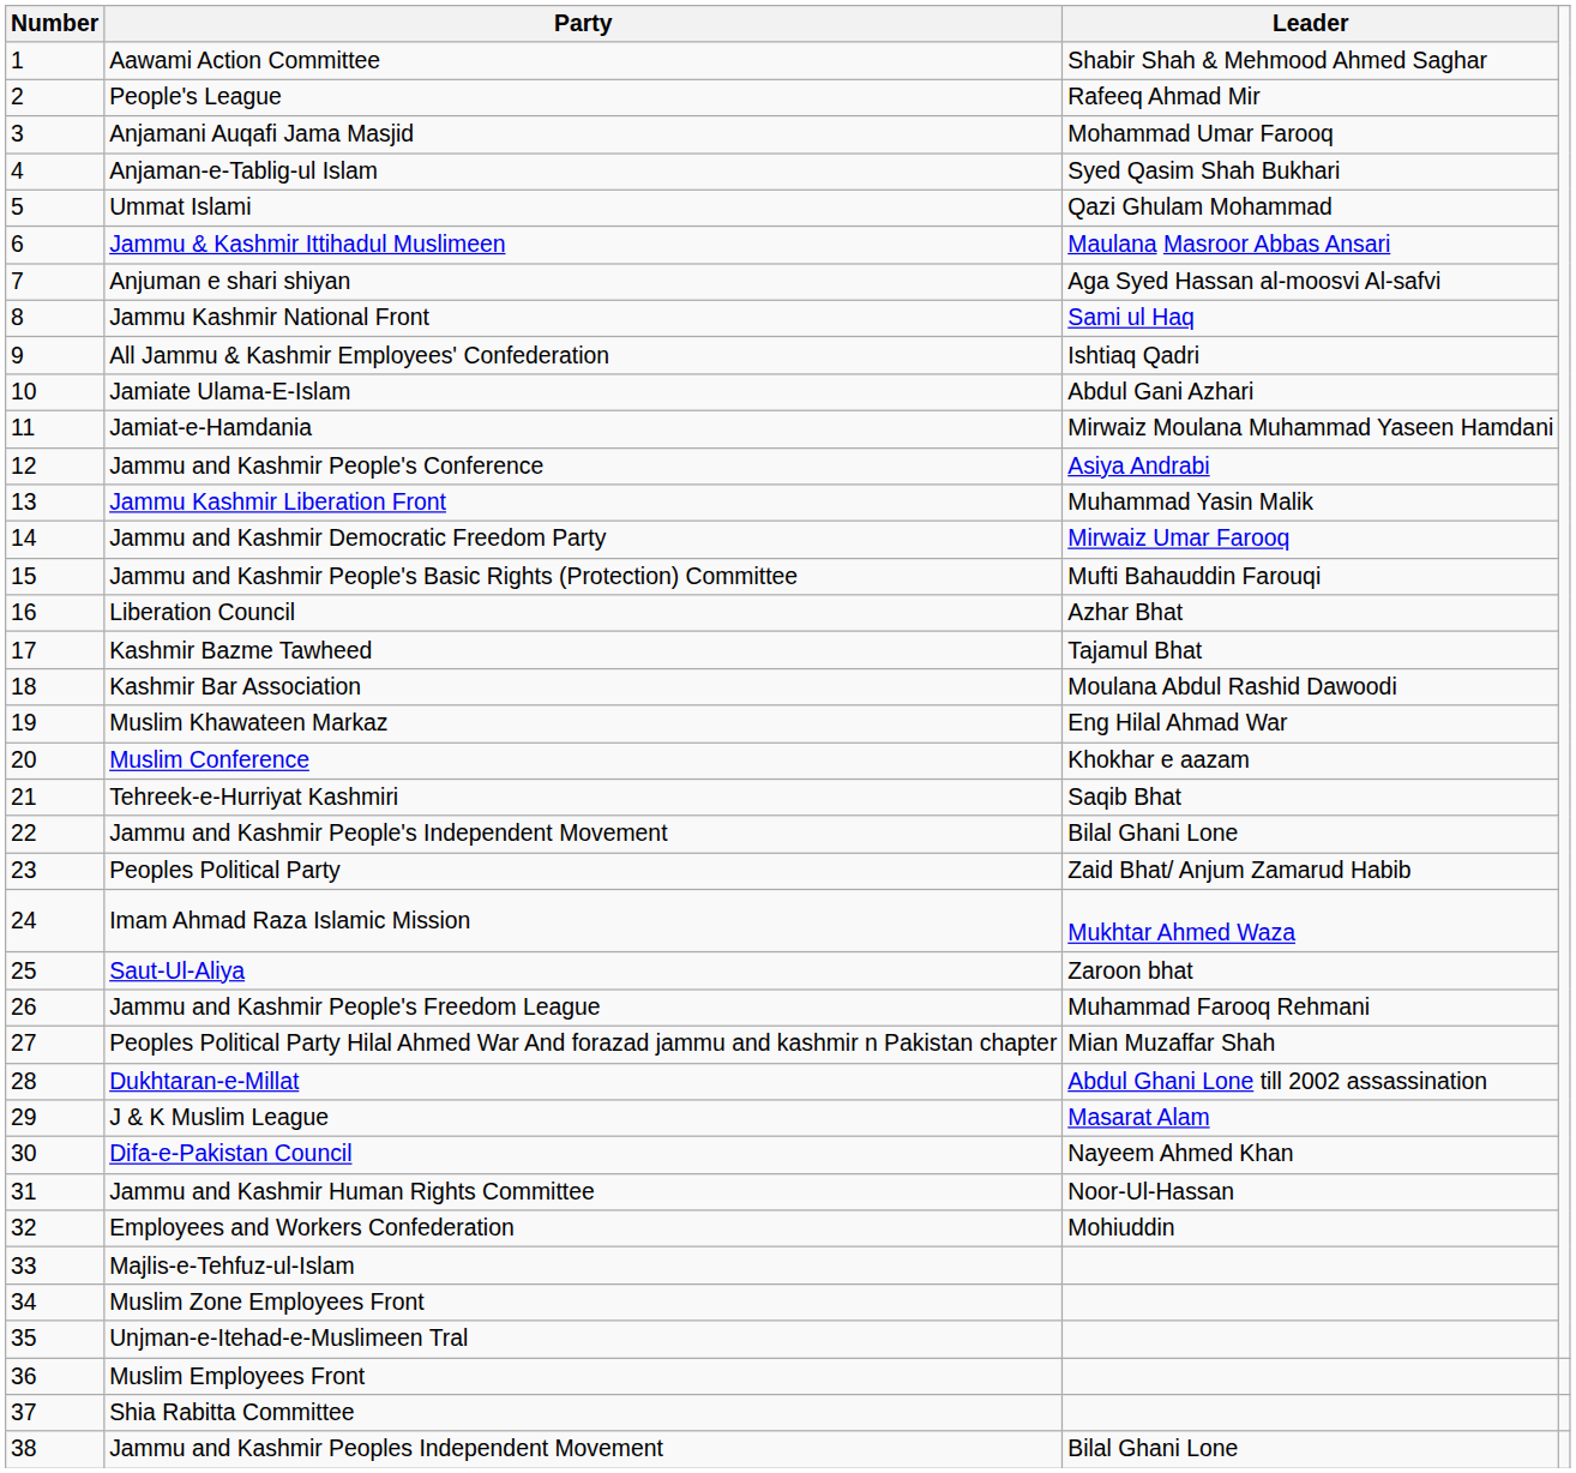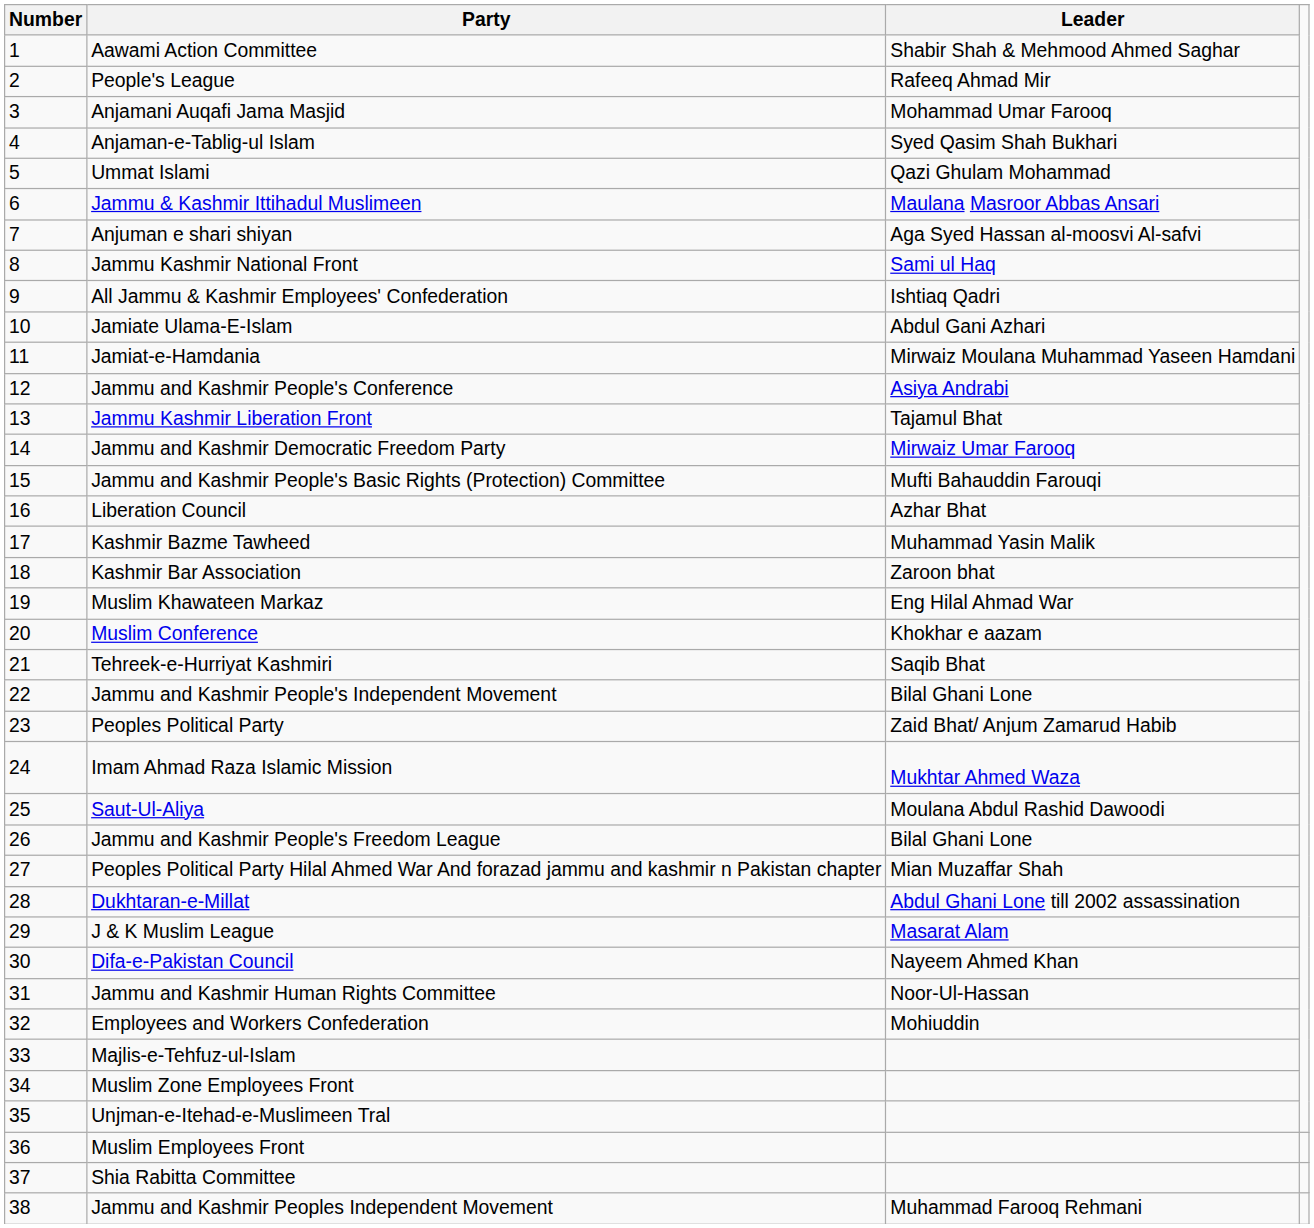Jammu Kashmir Liberation Front | Leader: Muhammad Yasin Malik -> Tajamul Bhat
Kashmir Bazme Tawheed | Leader: Tajamul Bhat -> Muhammad Yasin Malik
Kashmir Bar Association | Leader: Moulana Abdul Rashid Dawoodi -> Zaroon bhat
Saut-Ul-Aliya | Leader: Zaroon bhat -> Moulana Abdul Rashid Dawoodi
Jammu and Kashmir People's Freedom League | Leader: Muhammad Farooq Rehmani -> Bilal Ghani Lone
Jammu and Kashmir Peoples Independent Movement | Leader: Bilal Ghani Lone -> Muhammad Farooq Rehmani
